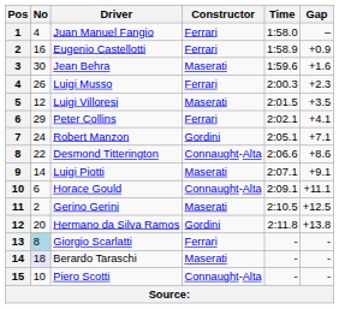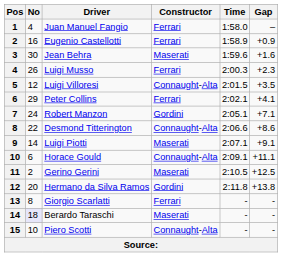Luigi Villoresi | Constructor: Maserati -> Connaught-Alta
Giorgio Scarlatti | No: lightblue background -> no background
